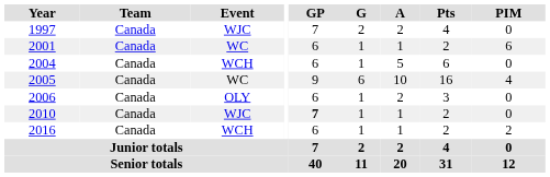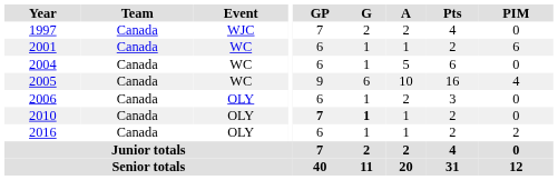2004 | Event: WCH -> WC
2010 | Event: WJC -> OLY
2010 | G: normal -> bold
2016 | Event: WCH -> OLY
